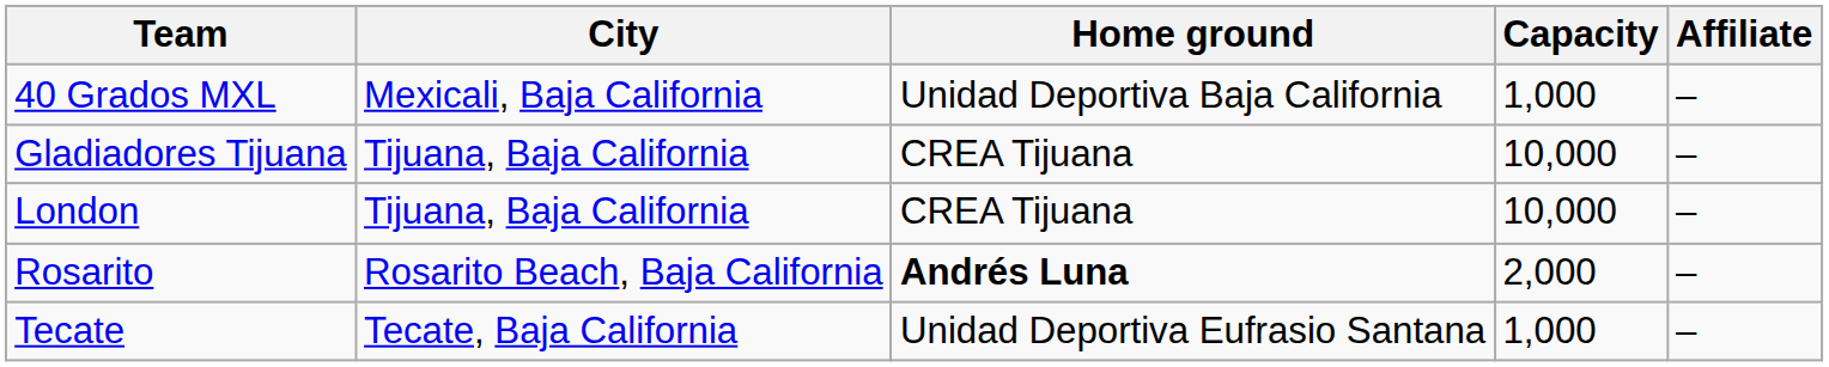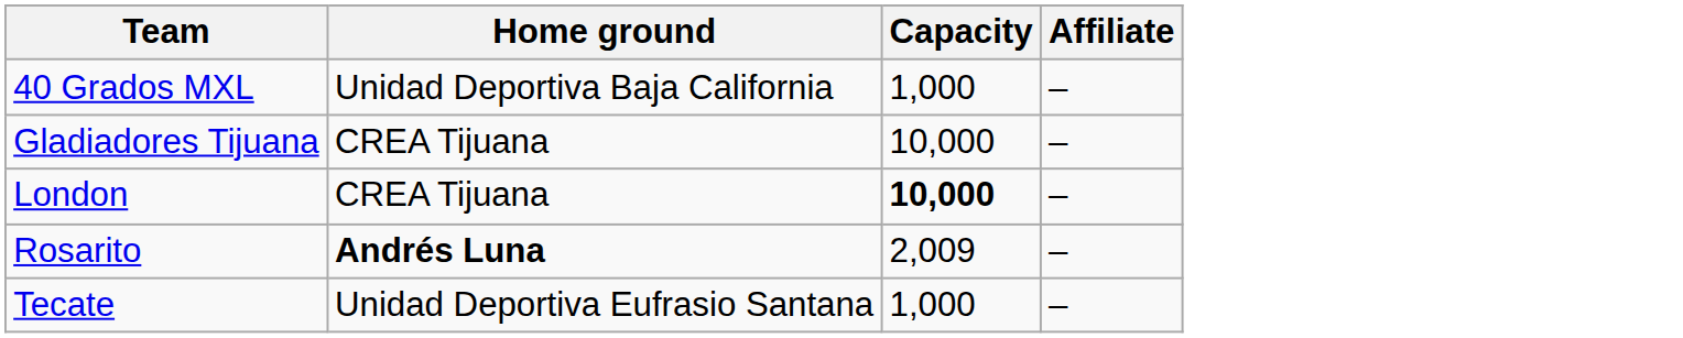- column: City | Mexicali, Baja California | Tijuana, Baja California | Tijuana, Baja California | Rosarito Beach, Baja California | Tecate, Baja California
London | Capacity: normal -> bold
Rosarito | Capacity: 2,000 -> 2,009
